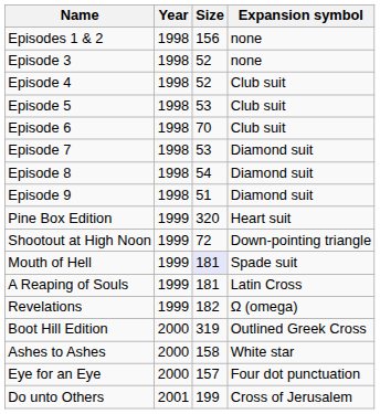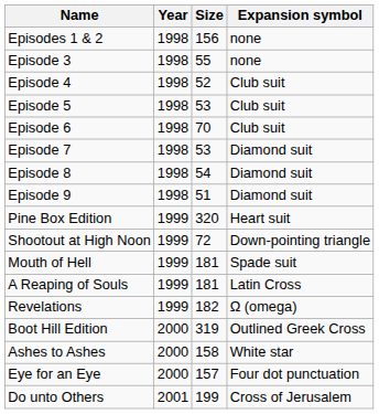Episode 3 | Size: 52 -> 55
Mouth of Hell | Size: lavender background -> no background
